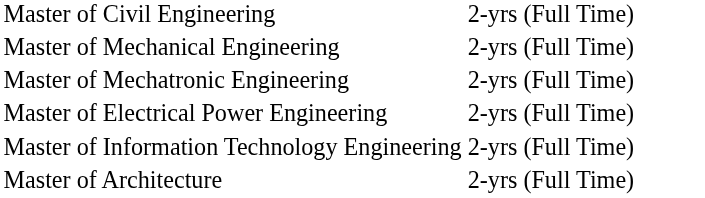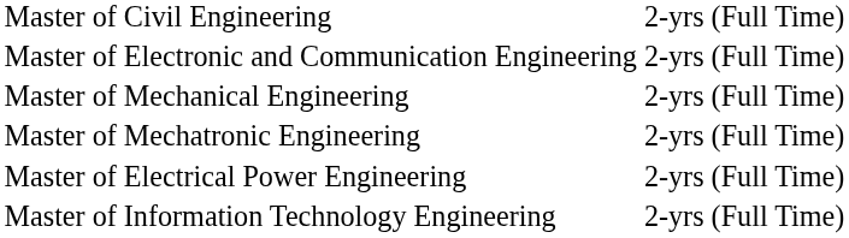+ row: Master of Electronic and Communication Engineering | 2-yrs (Full Time)
- row: Master of Architecture | 2-yrs (Full Time)
